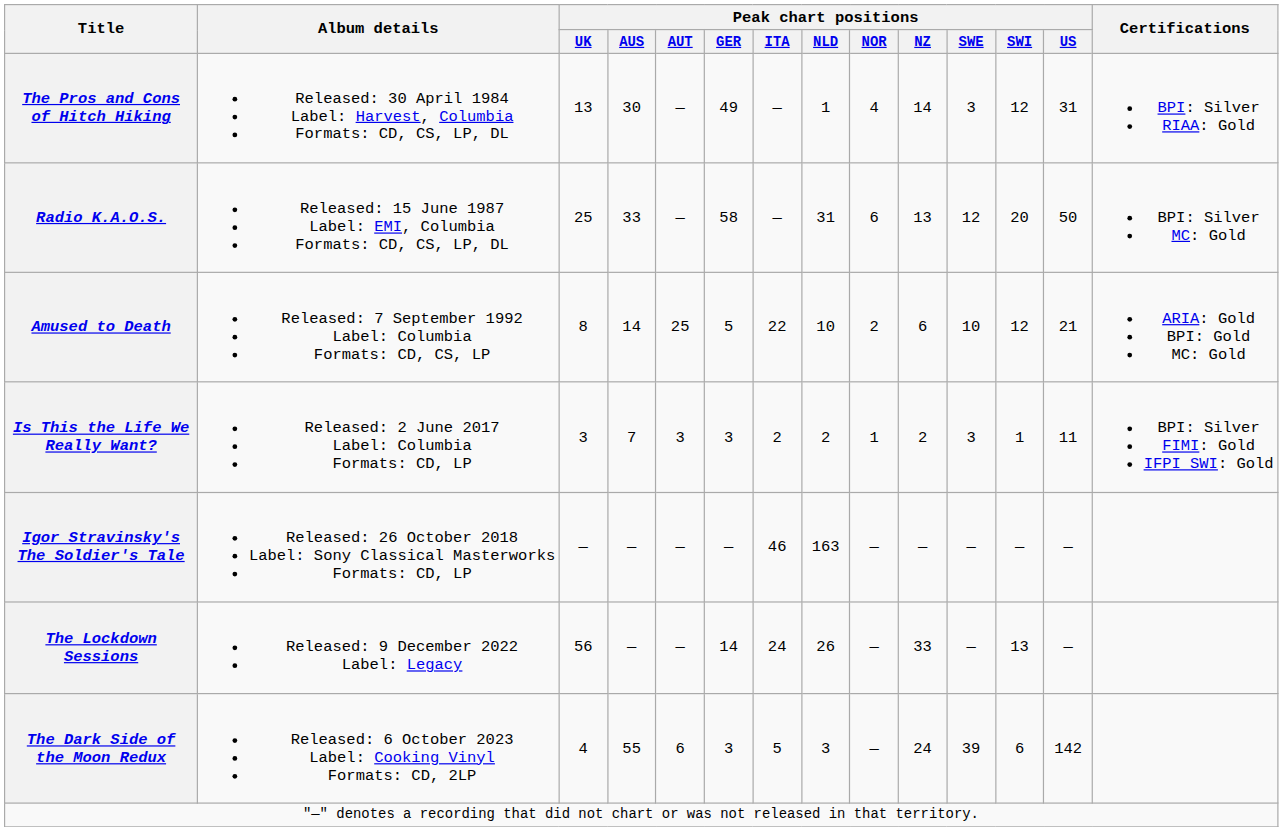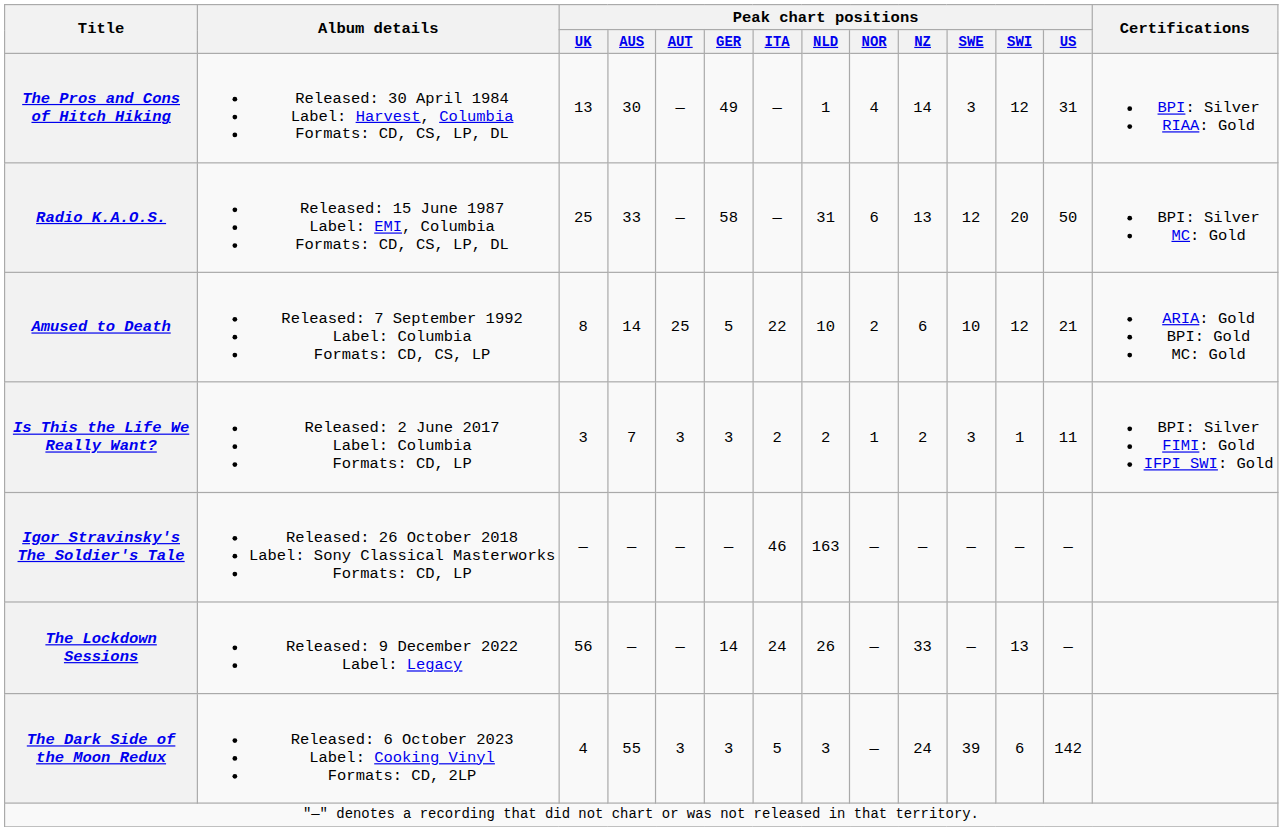The Dark Side of the Moon Redux | Peak chart positions / AUT: 6 -> 3
